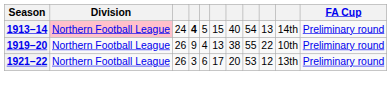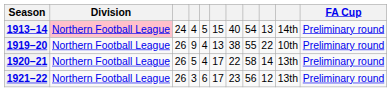1913–14 | column 4: bold -> normal
+ row: 1920–21 | Northern Football League | 26 | 5 | 4 | 17 | 22 | 58 | 14 | 13th | Preliminary round
1921–22 | column 7: 20 -> 23
1921–22 | column 8: 53 -> 56
